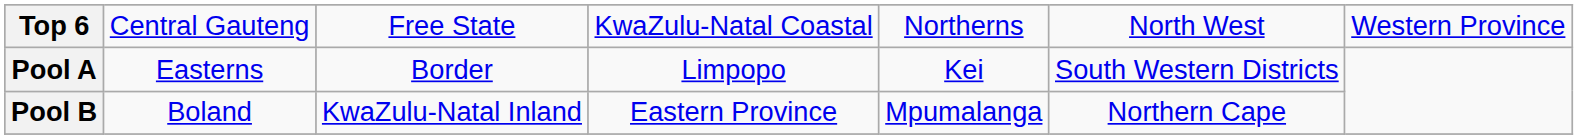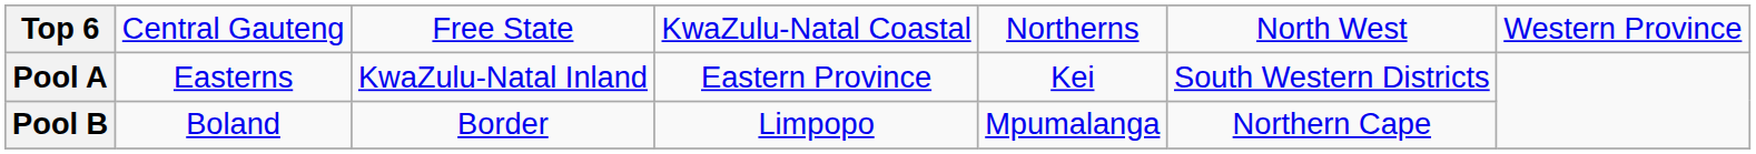Pool A | column 3: Border -> KwaZulu-Natal Inland
Pool A | column 4: Limpopo -> Eastern Province
Pool B | column 3: KwaZulu-Natal Inland -> Border
Pool B | column 4: Eastern Province -> Limpopo
